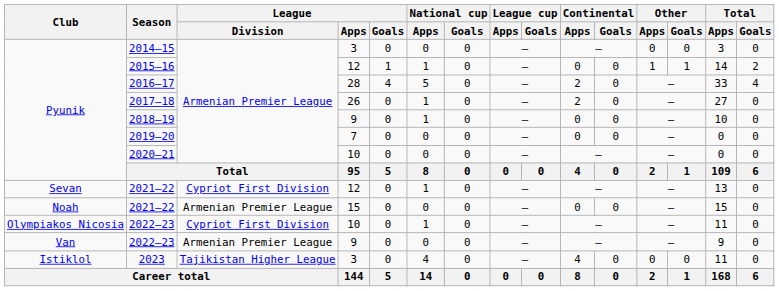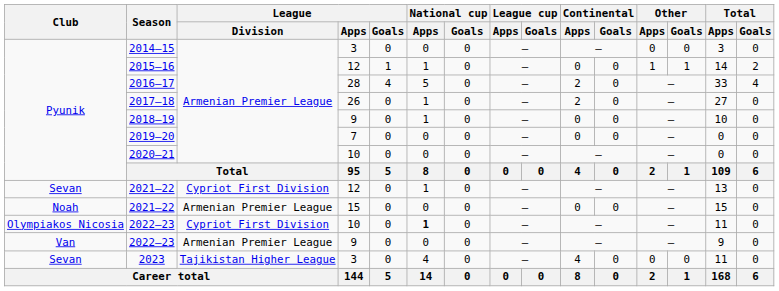2022–23 / 10 | National cup / Apps: normal -> bold
2023 | Club: Istiklol -> Sevan
